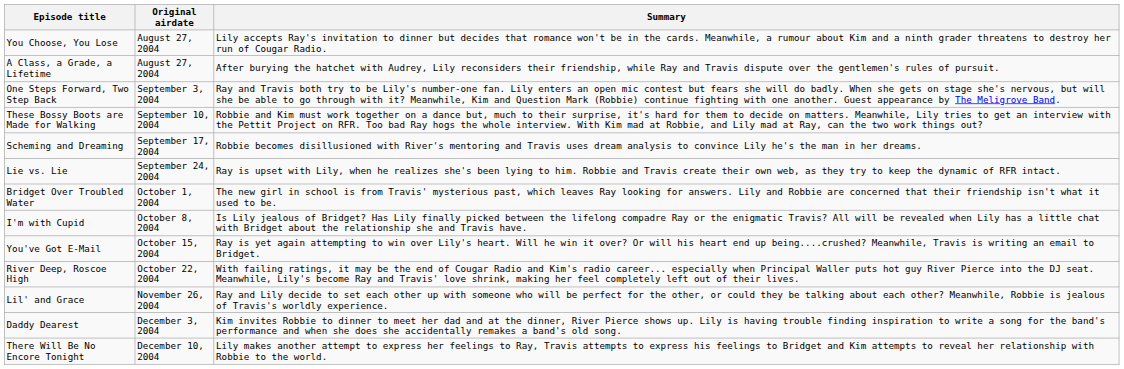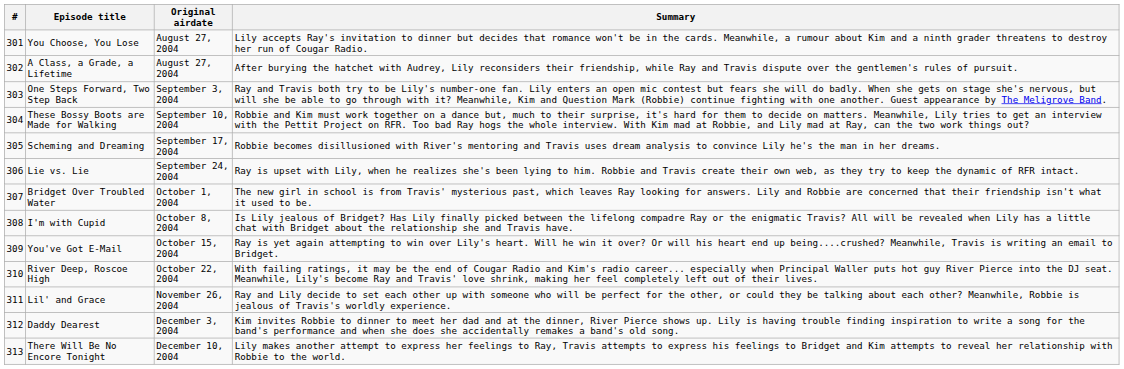+ column: # | 301 | 302 | 303 | 304 | 305 | 306 | 307 | 308 | 309 | 310 | 311 | 312 | 313
